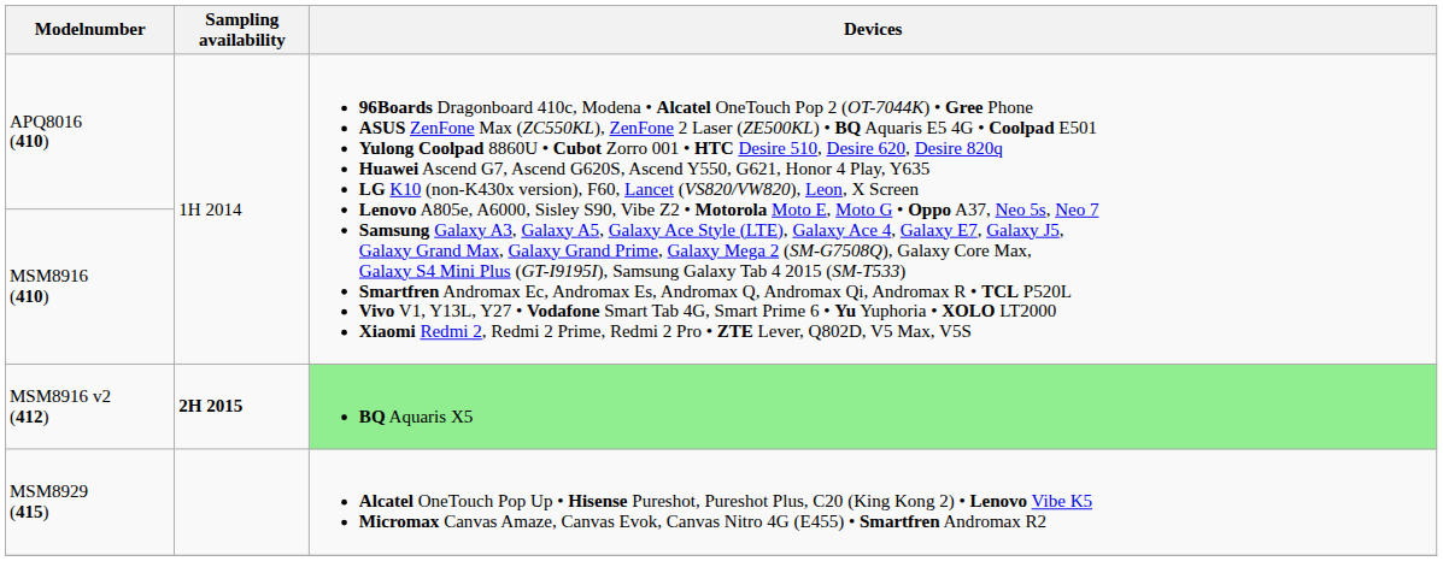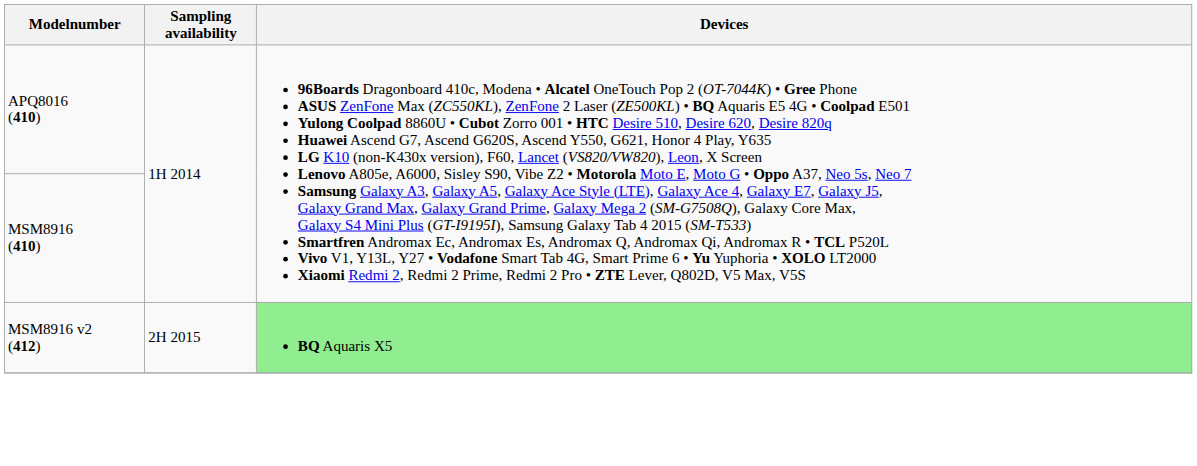MSM8916 v2 (412) | Sampling availability: bold -> normal
- row: MSM8929 (415) | Alcatel OneTouch Pop Up • Hisense Pureshot, Pureshot Plus, C20 (King Kong 2) • Lenovo Vibe K5 Micromax Canvas Amaze, Canvas Evok, Canvas Nitro 4G (E455) • Smartfren Andromax R2
